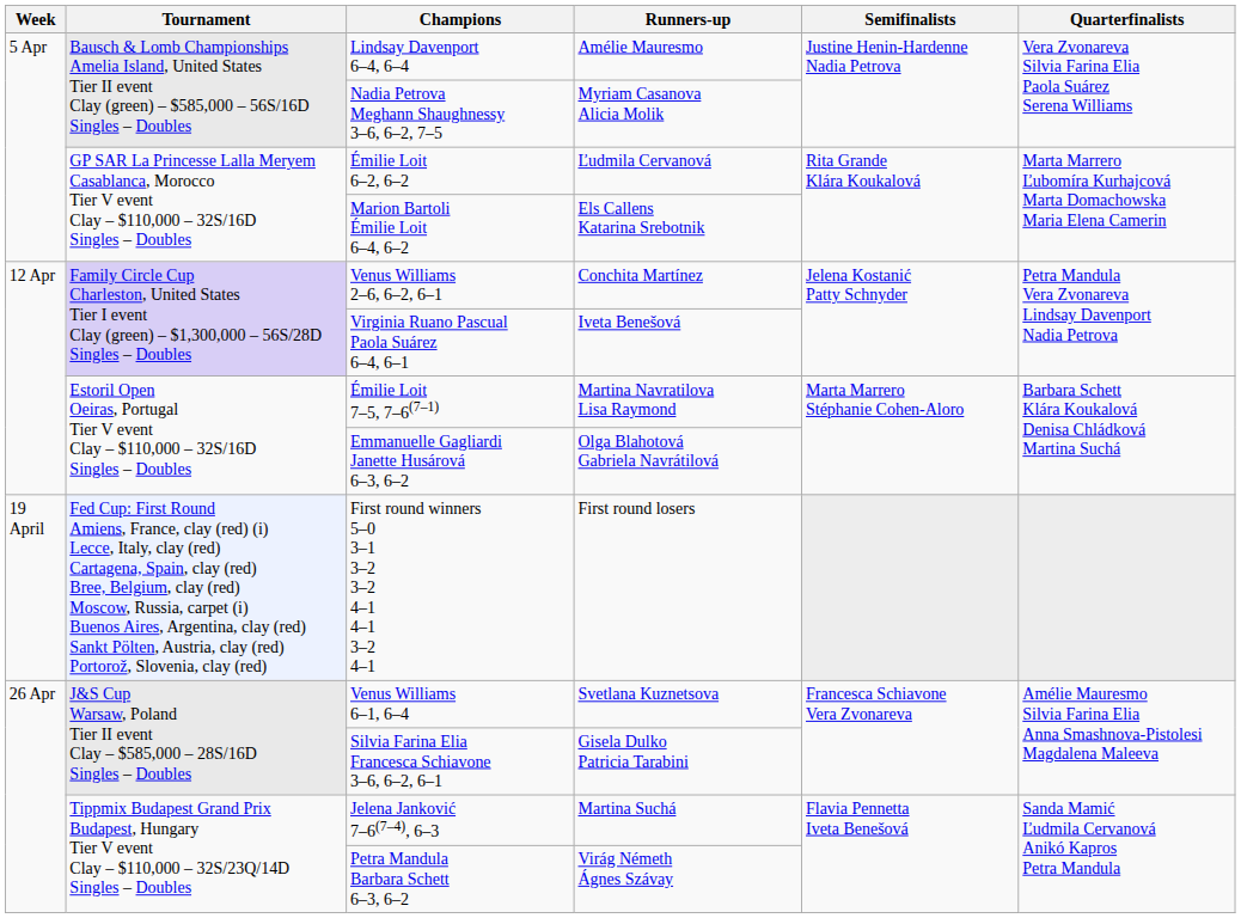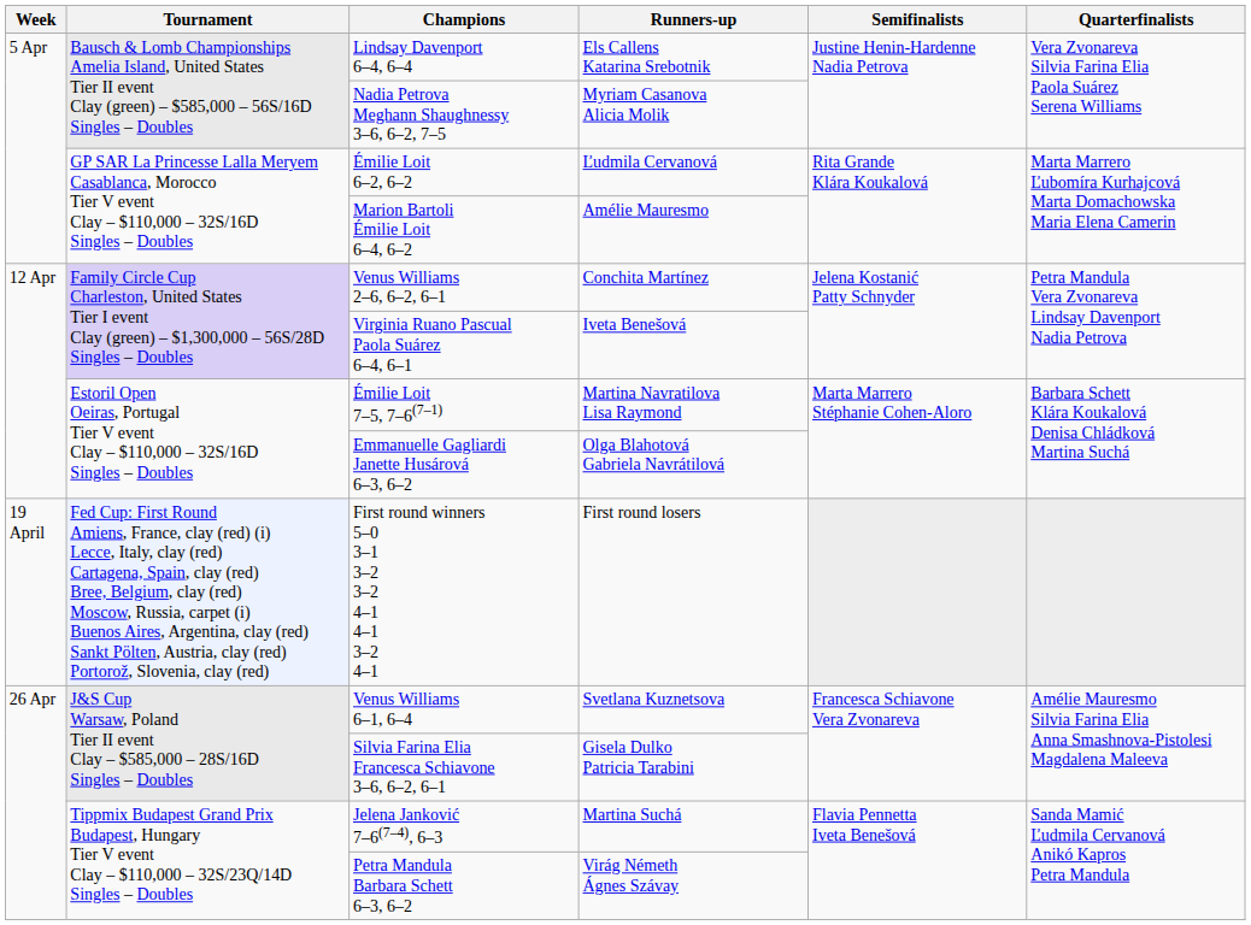Lindsay Davenport 6–4, 6–4 | Runners-up: Amélie Mauresmo -> Els Callens Katarina Srebotnik
Marion Bartoli Émilie Loit 6–4, 6–2 | Runners-up: Els Callens Katarina Srebotnik -> Amélie Mauresmo
